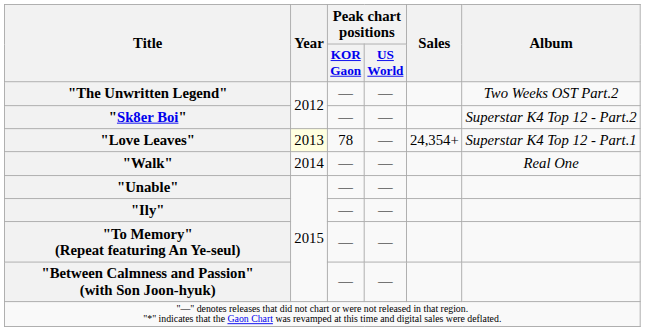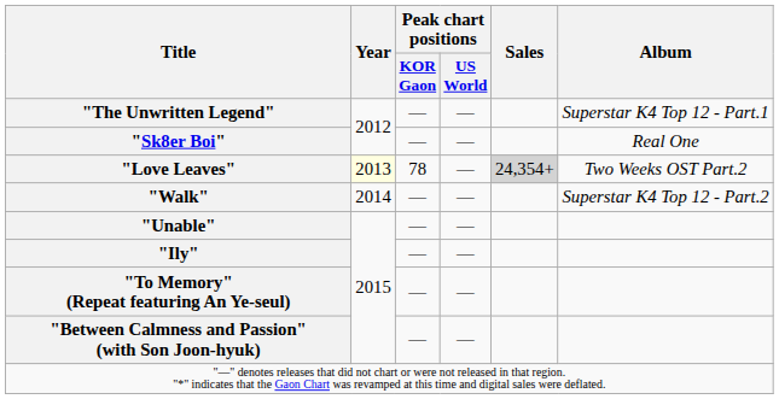"The Unwritten Legend" | Album: Two Weeks OST Part.2 -> Superstar K4 Top 12 - Part.1
"Sk8er Boi" | Album: Superstar K4 Top 12 - Part.2 -> Real One
"Love Leaves" | Sales: no background -> lightgrey background
"Love Leaves" | Album: Superstar K4 Top 12 - Part.1 -> Two Weeks OST Part.2
"Walk" | Album: Real One -> Superstar K4 Top 12 - Part.2
